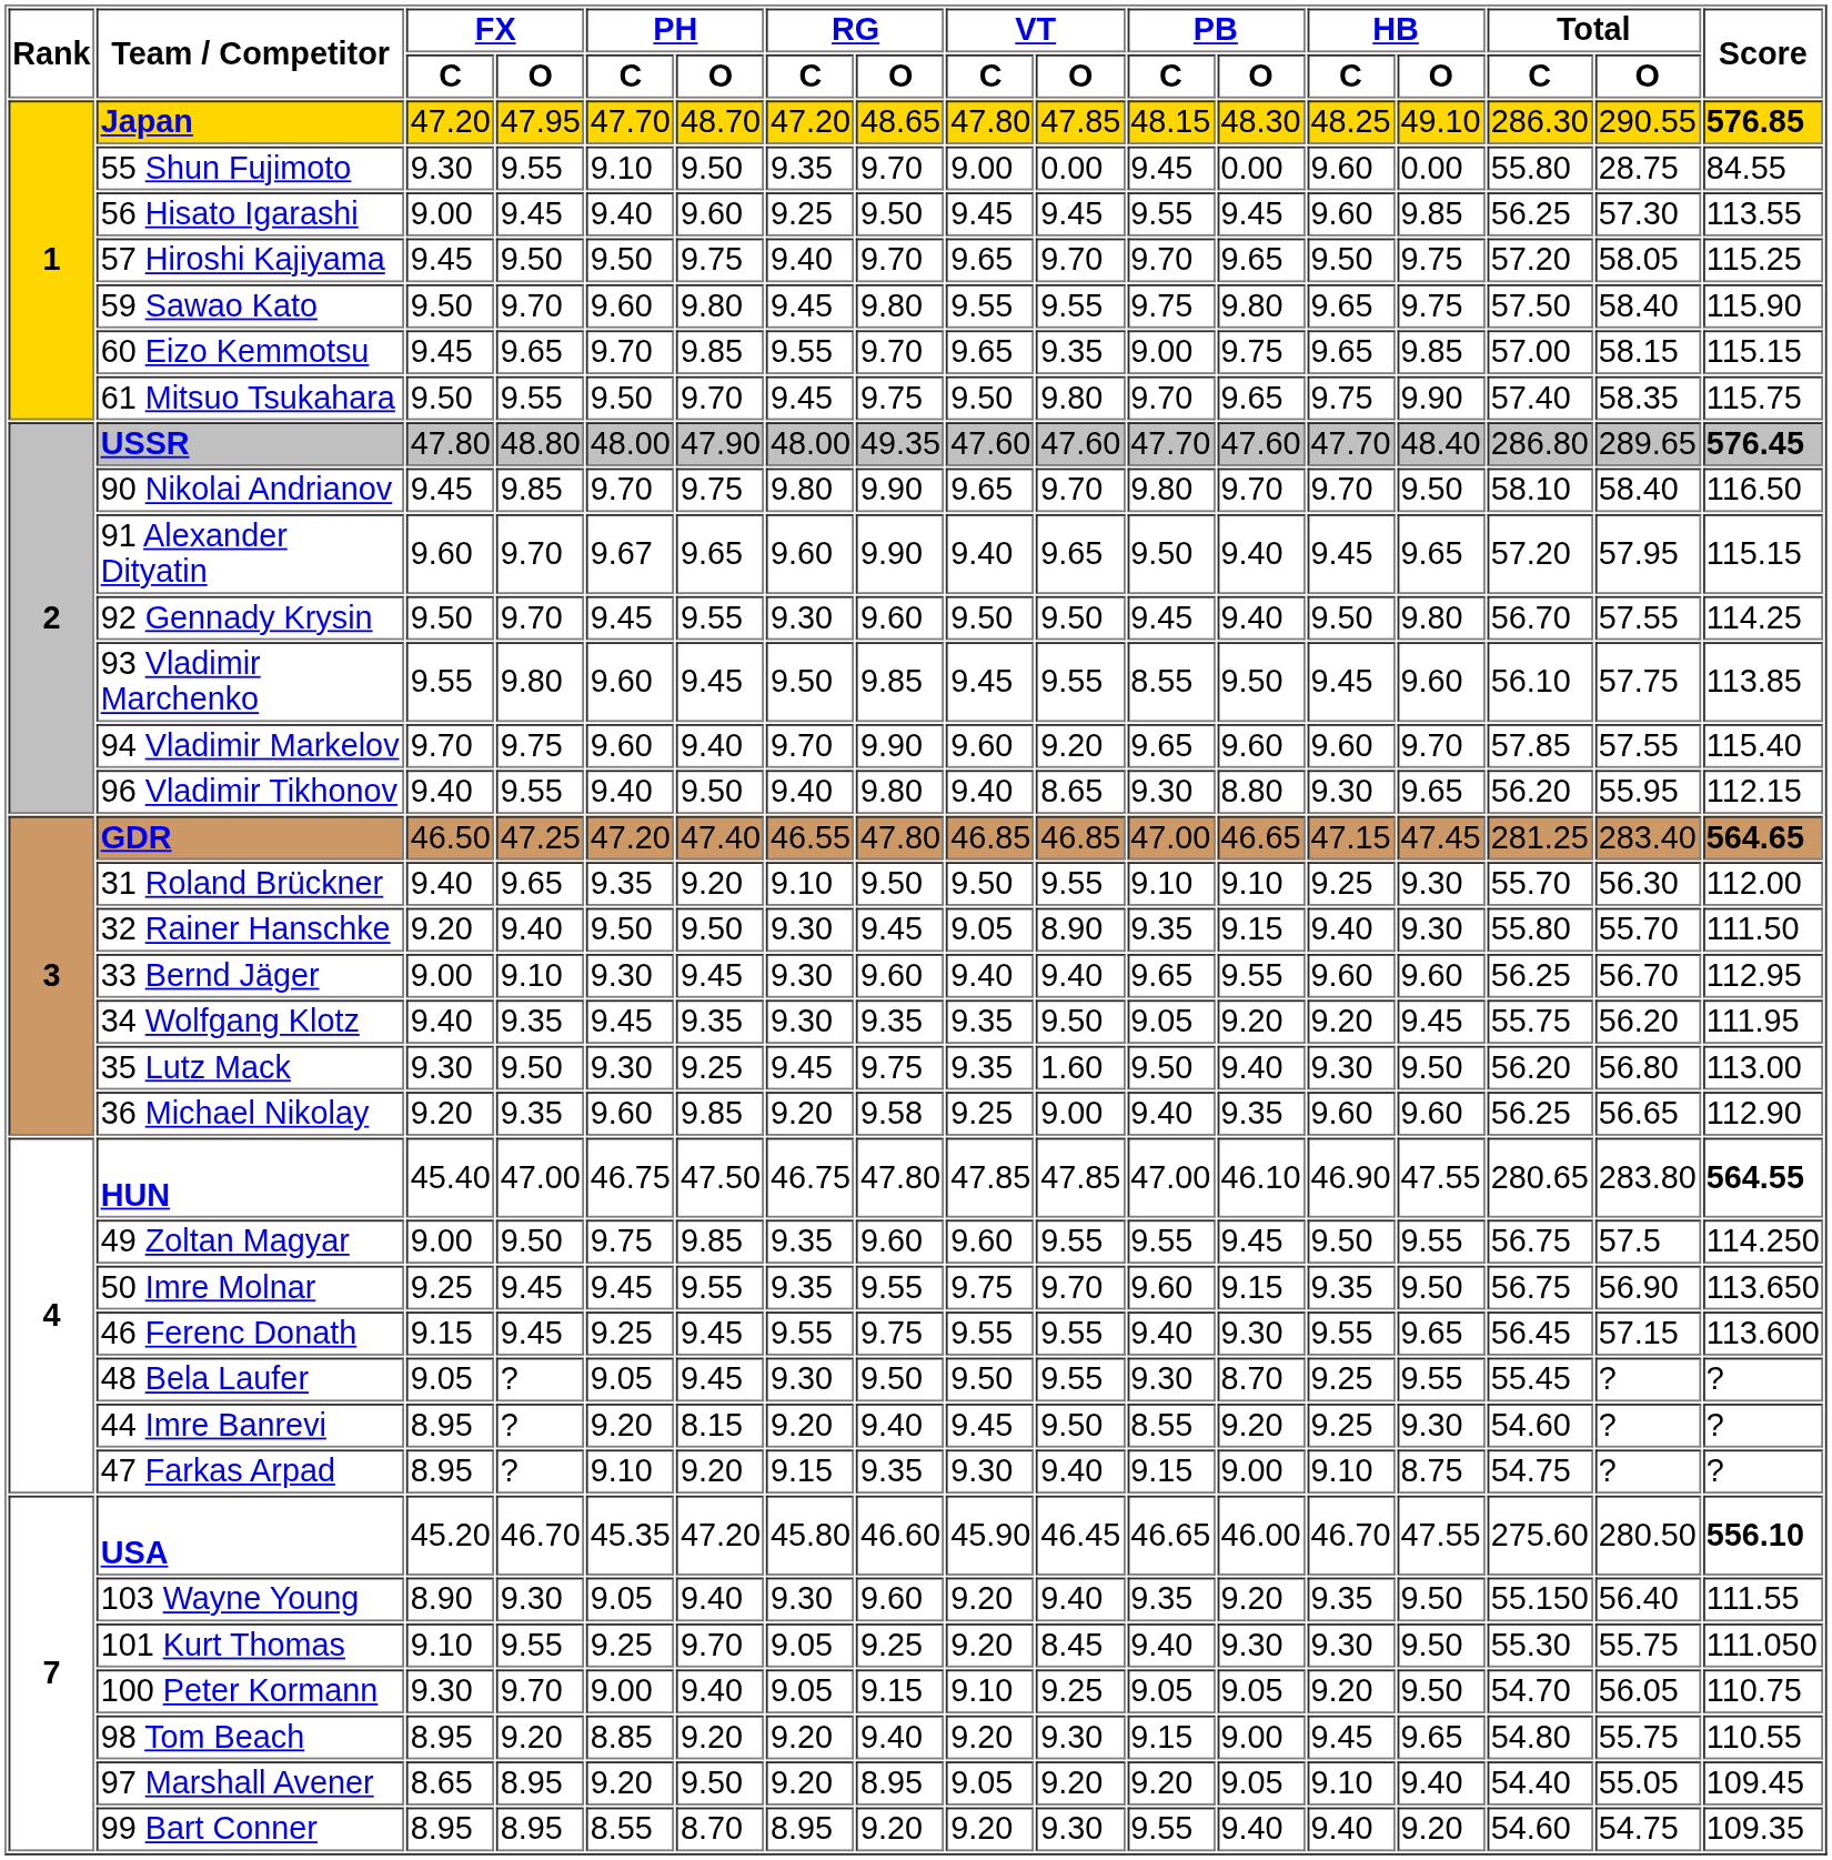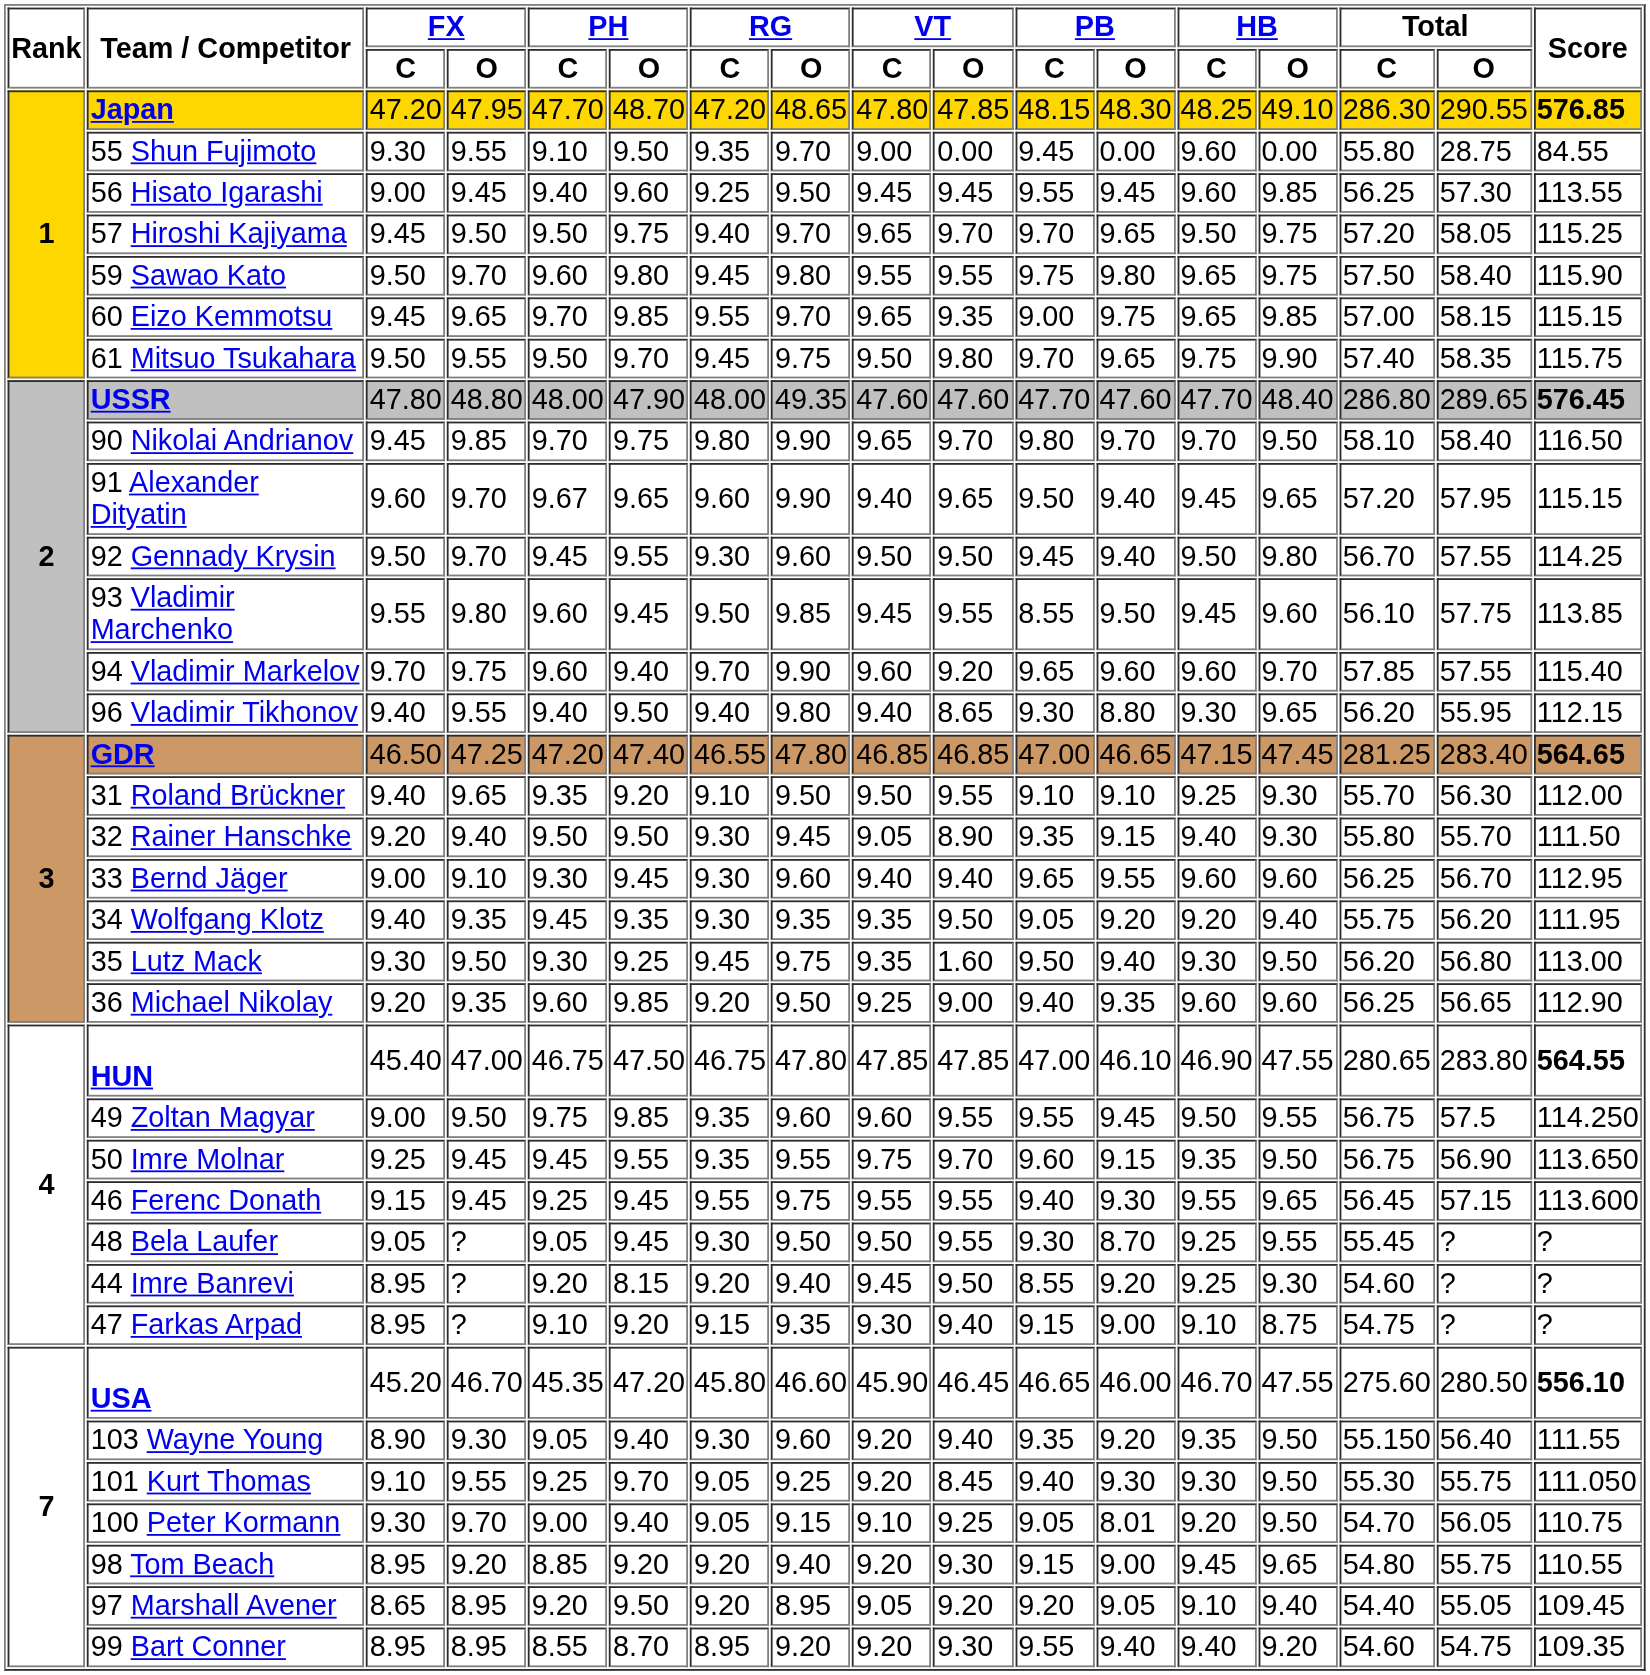34 Wolfgang Klotz | HB / O: 9.45 -> 9.40
36 Michael Nikolay | RG / O: 9.58 -> 9.50
100 Peter Kormann | PB / O: 9.05 -> 8.01
